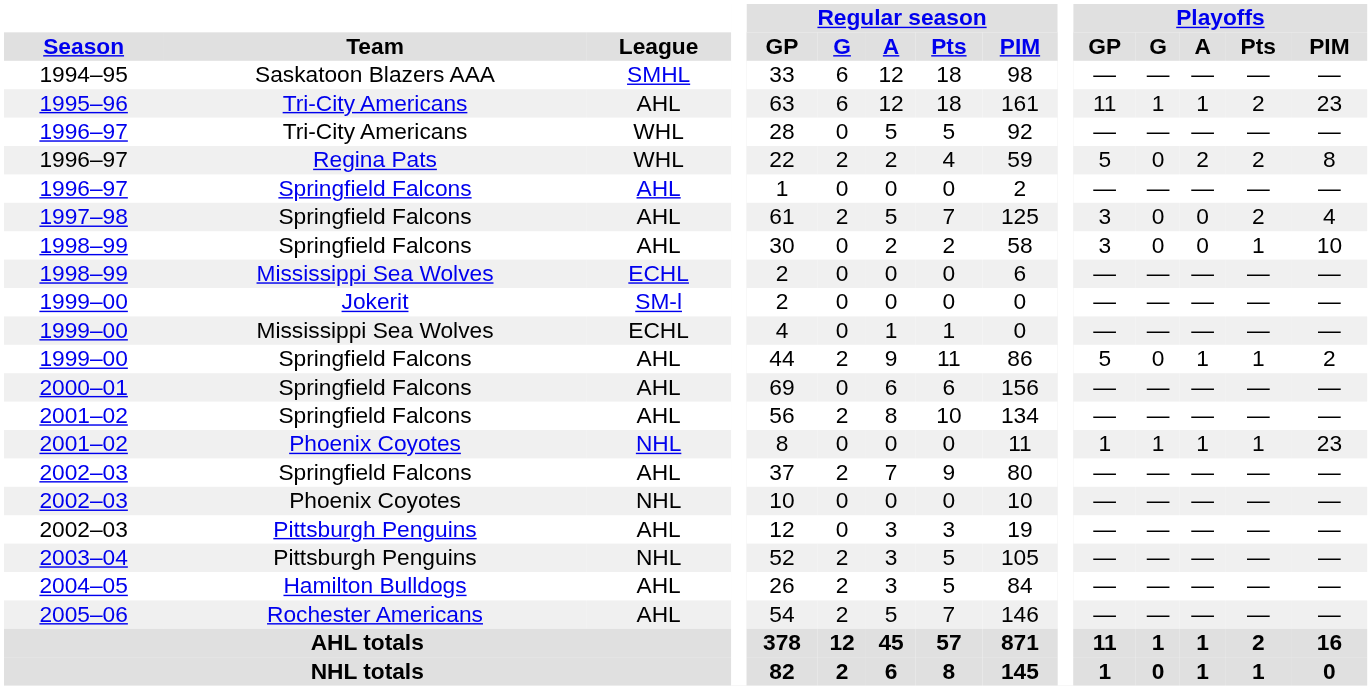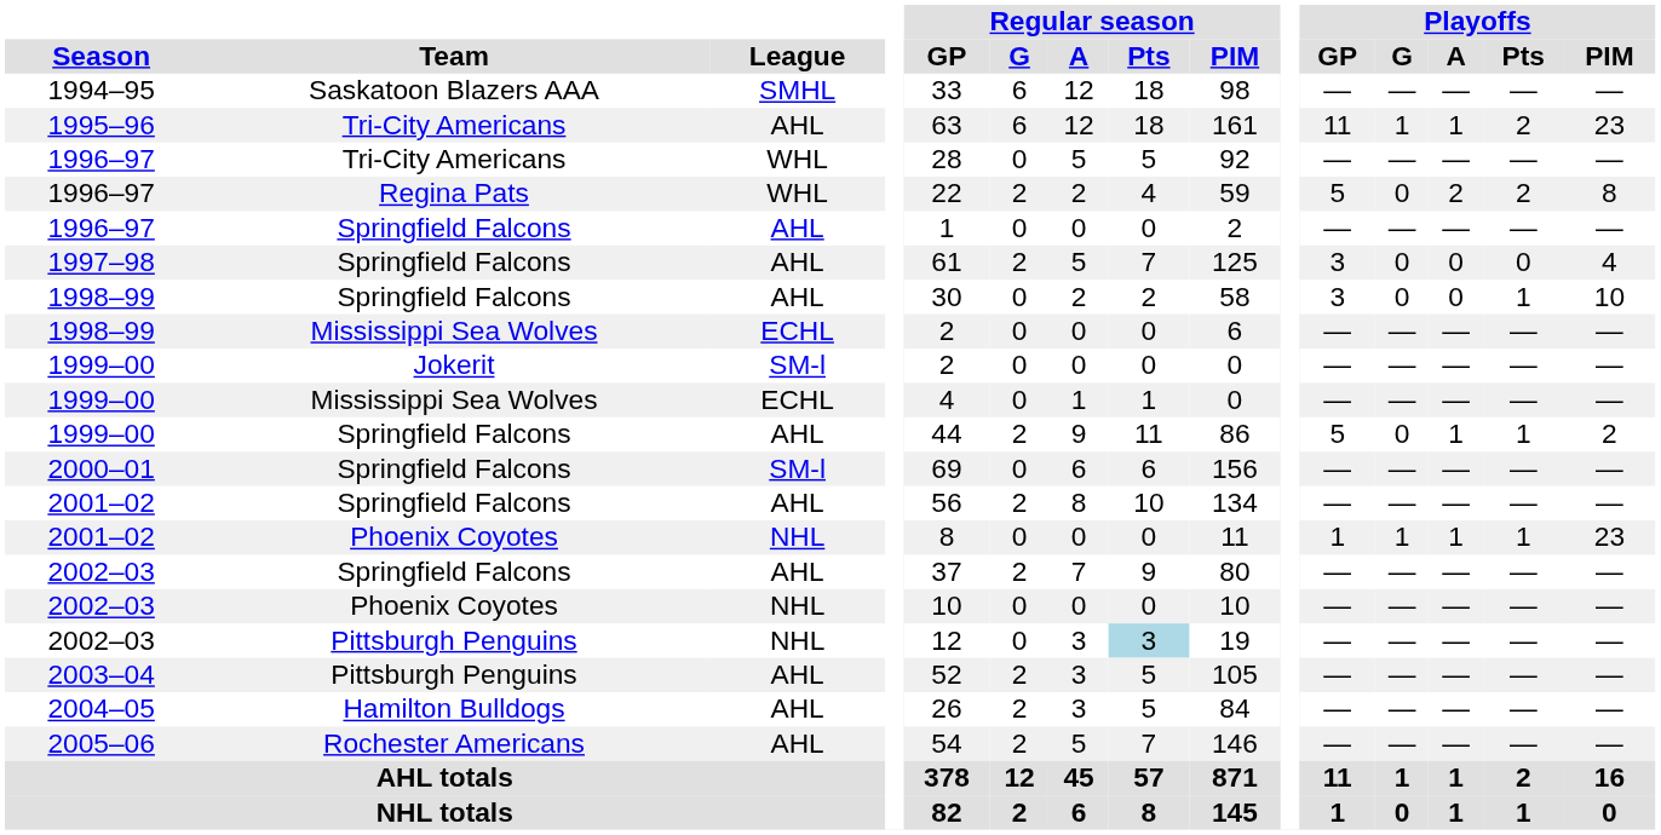1997–98 | Playoffs / Pts: 2 -> 0
2000–01 | League: AHL -> SM-l
2002–03 / Pittsburgh Penguins | League: AHL -> NHL
2002–03 / Pittsburgh Penguins | Regular season / Pts: no background -> lightblue background
2003–04 | League: NHL -> AHL
